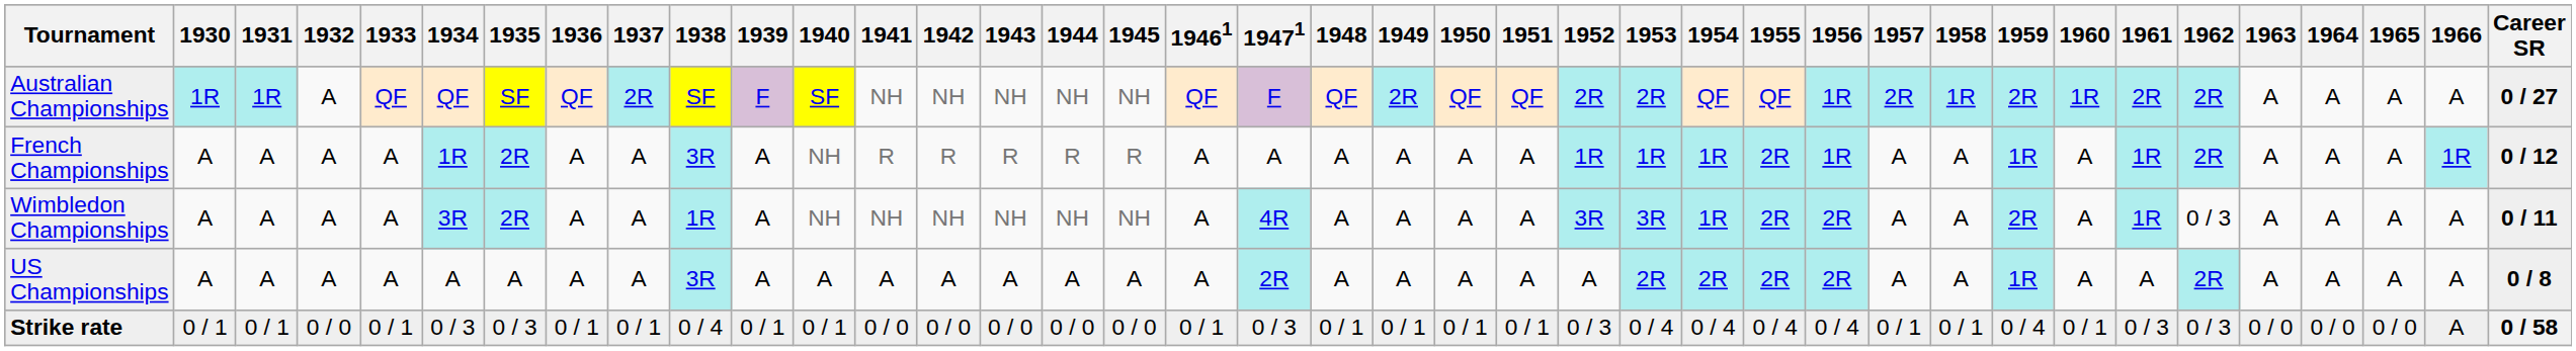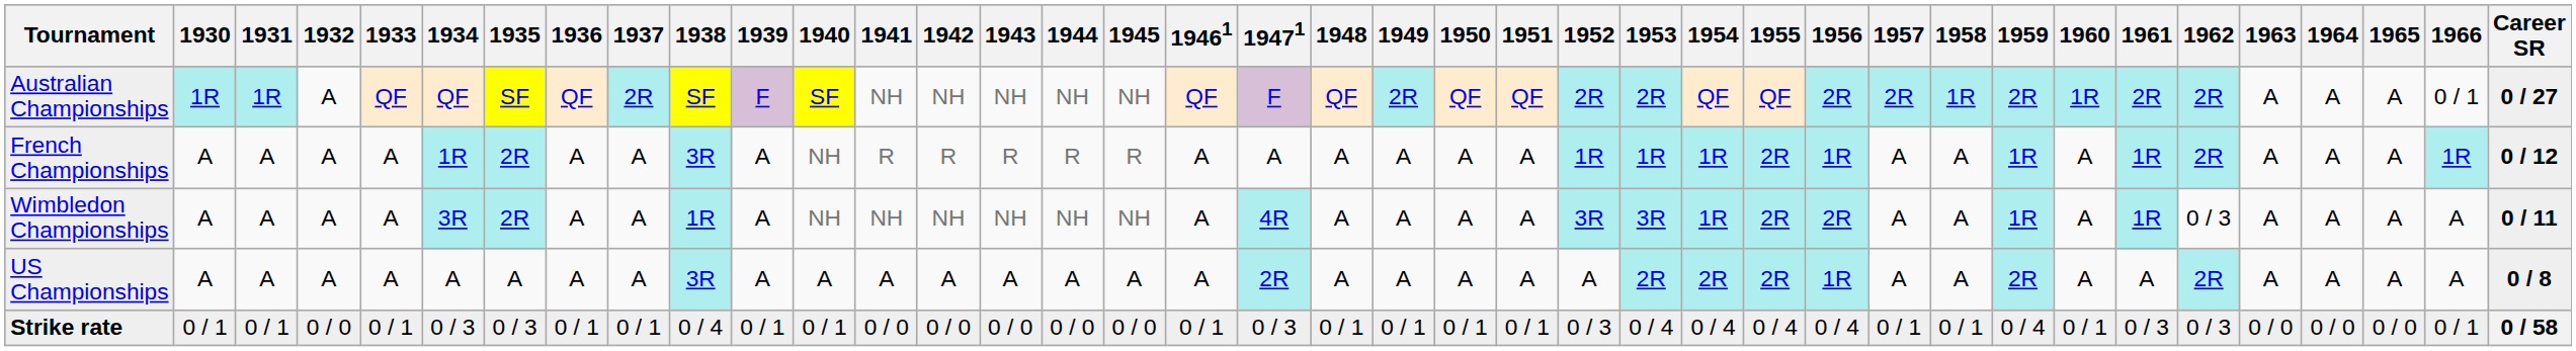Australian Championships | 1956: 1R -> 2R
Australian Championships | 1966: A -> 0 / 1
Wimbledon Championships | 1959: 2R -> 1R
US Championships | 1956: 2R -> 1R
US Championships | 1959: 1R -> 2R
Strike rate | 1966: A -> 0 / 1
